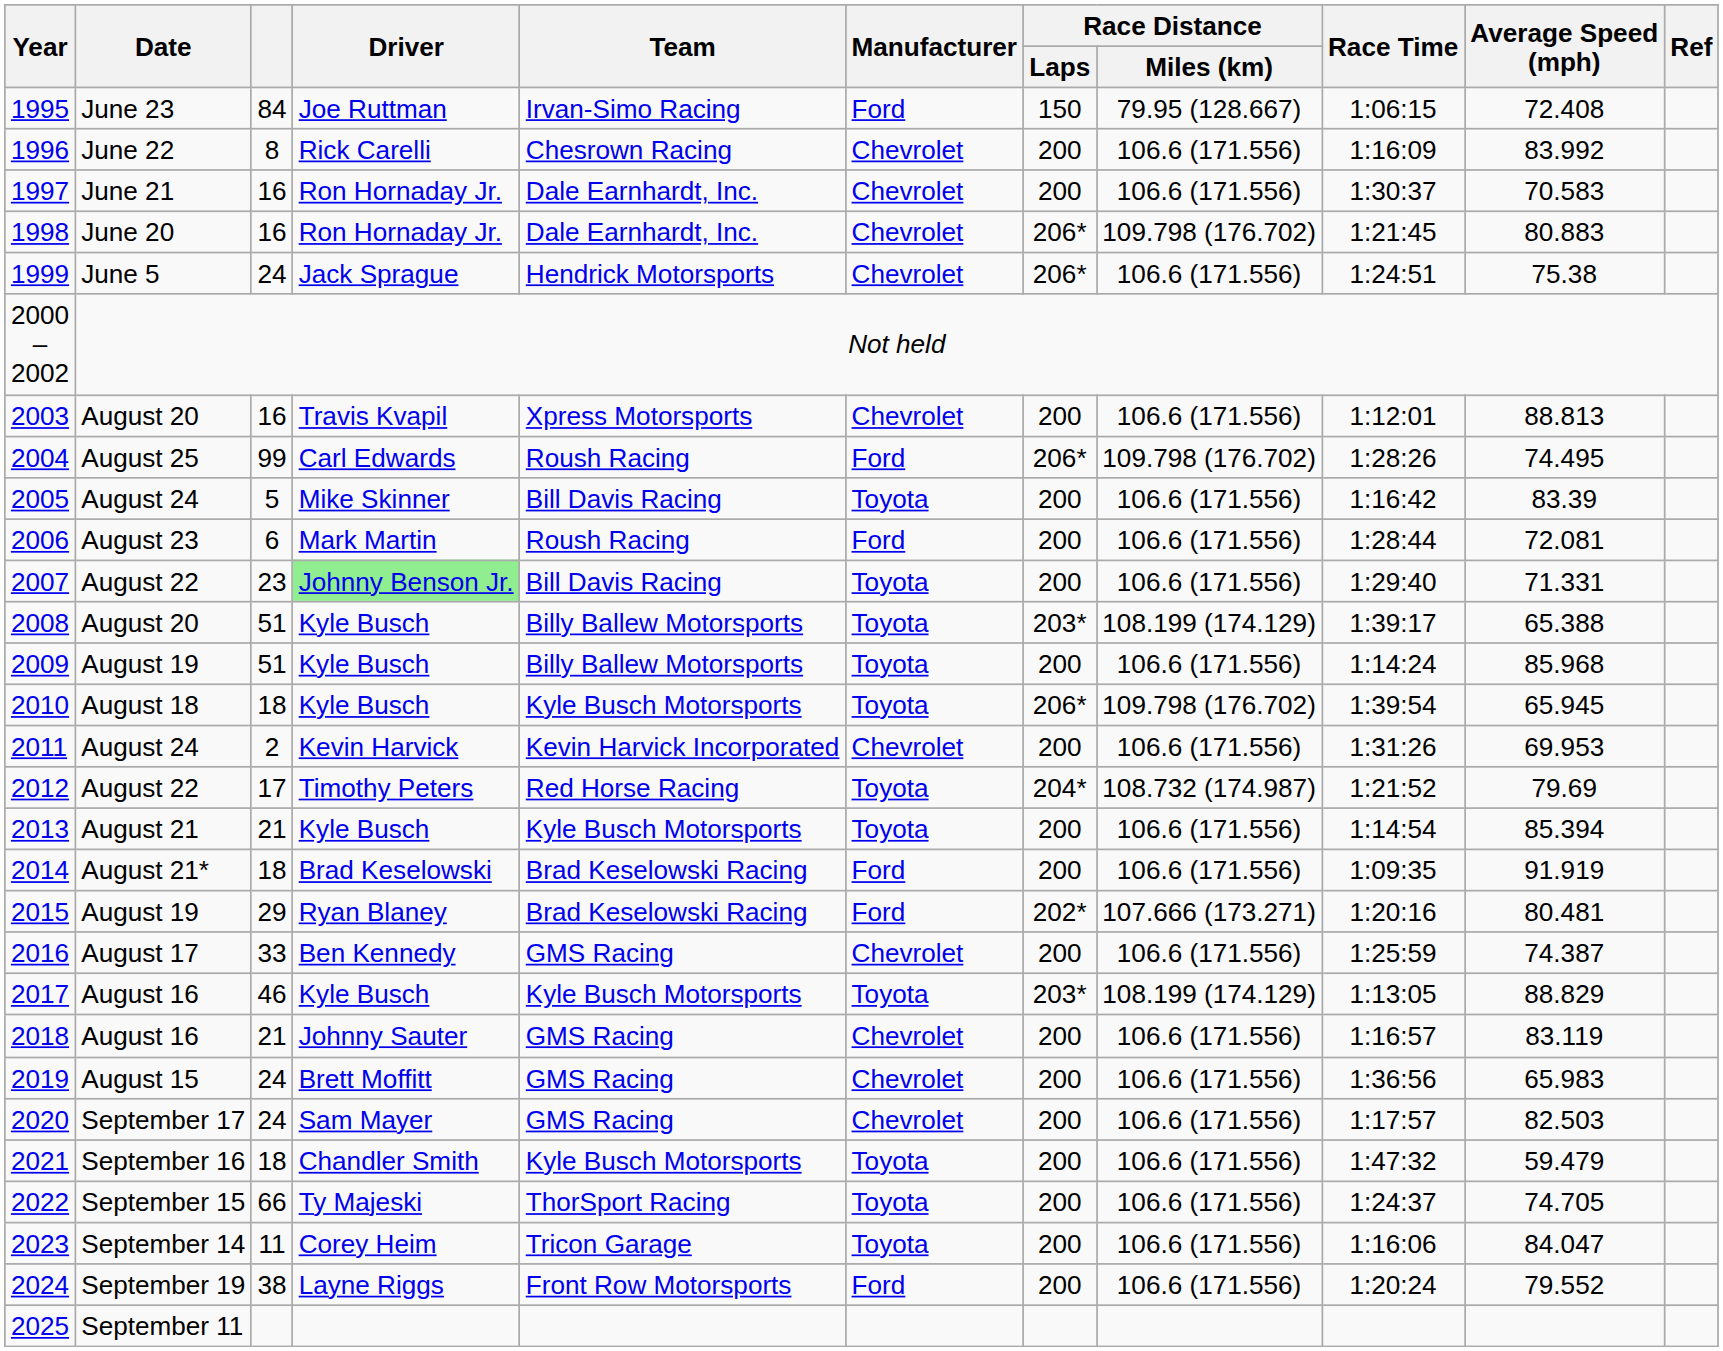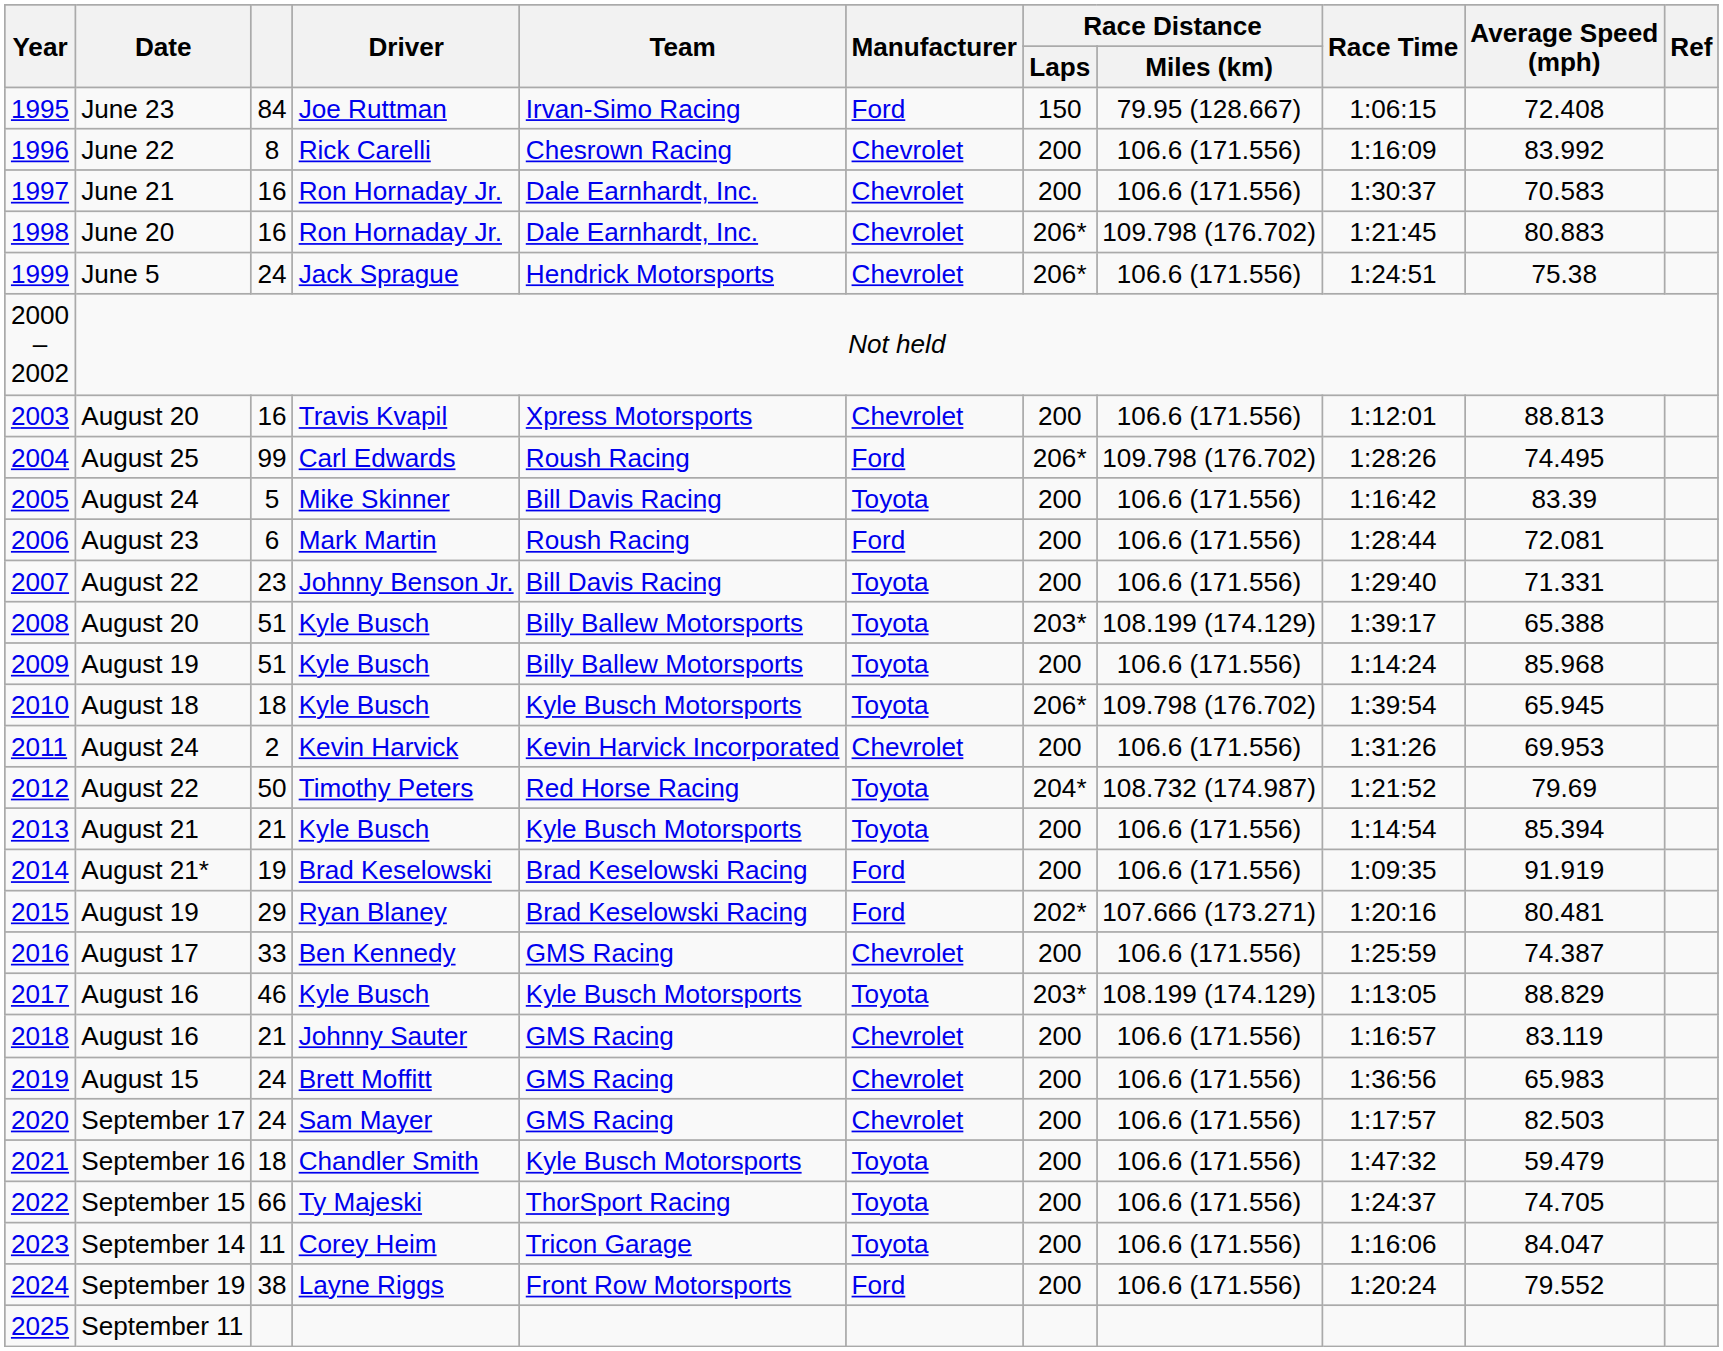2007 | Driver: lightgreen background -> no background
2012 | column 3: 17 -> 50
2014 | column 3: 18 -> 19
